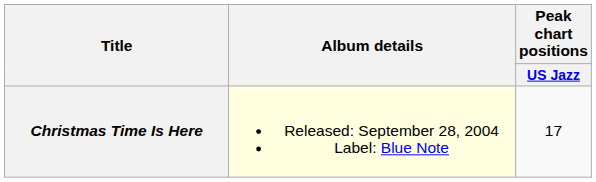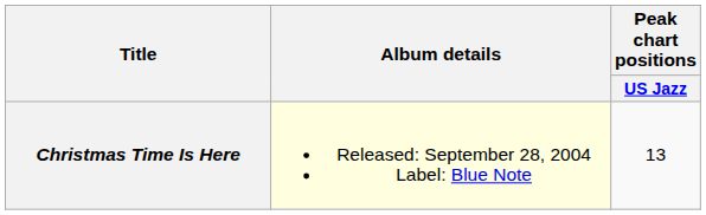Christmas Time Is Here | Peak chart positions / US Jazz: 17 -> 13
